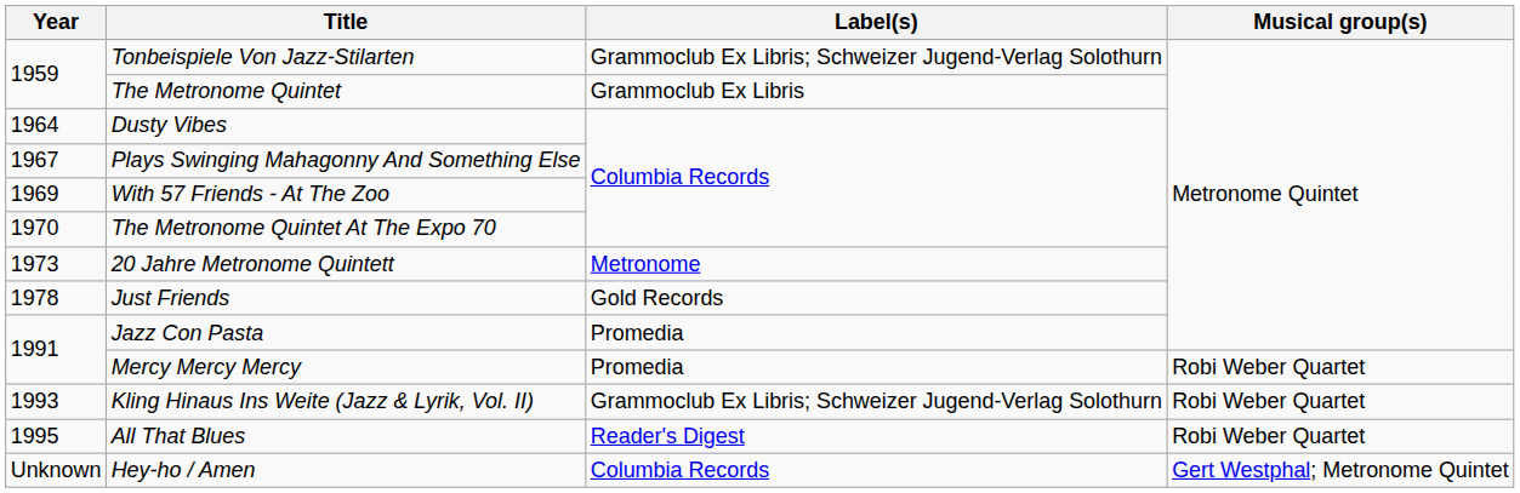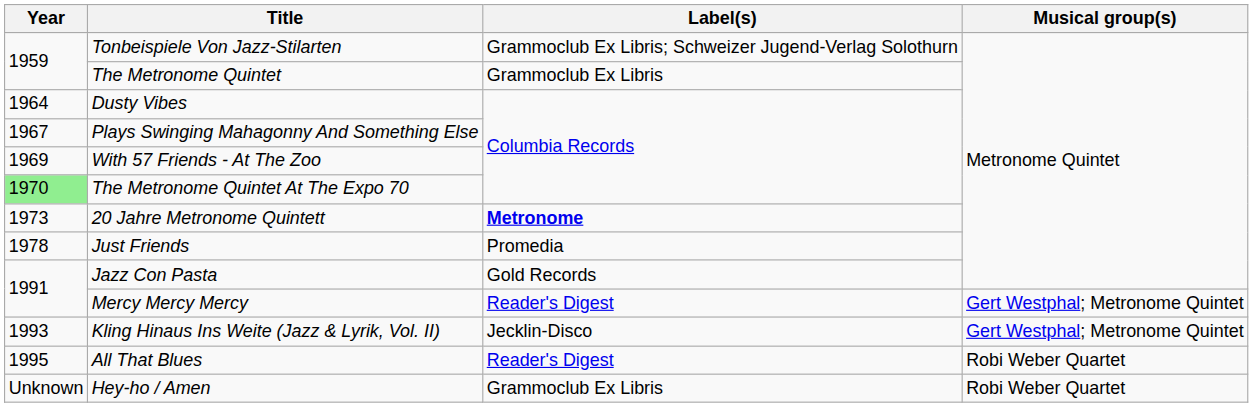The Metronome Quintet At The Expo 70 | Year: no background -> lightgreen background
20 Jahre Metronome Quintett | Label(s): normal -> bold
Just Friends | Label(s): Gold Records -> Promedia
Jazz Con Pasta | Label(s): Promedia -> Gold Records
Mercy Mercy Mercy | Label(s): Promedia -> Reader's Digest
Mercy Mercy Mercy | Musical group(s): Robi Weber Quartet -> Gert Westphal; Metronome Quintet
Kling Hinaus Ins Weite (Jazz & Lyrik, Vol. II) | Label(s): Grammoclub Ex Libris; Schweizer Jugend-Verlag Solothurn -> Jecklin-Disco
Kling Hinaus Ins Weite (Jazz & Lyrik, Vol. II) | Musical group(s): Robi Weber Quartet -> Gert Westphal; Metronome Quintet
Hey-ho / Amen | Label(s): Columbia Records -> Grammoclub Ex Libris
Hey-ho / Amen | Musical group(s): Gert Westphal; Metronome Quintet -> Robi Weber Quartet
